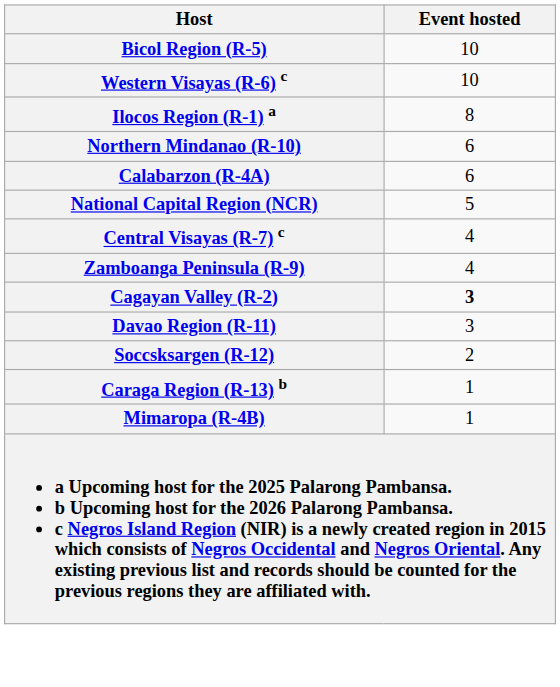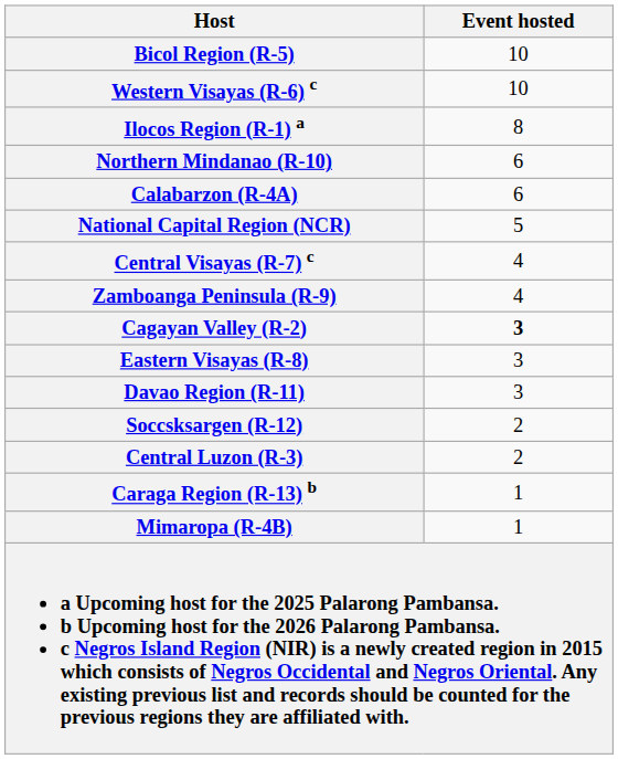+ row: Eastern Visayas (R-8) | 3
+ row: Central Luzon (R-3) | 2
